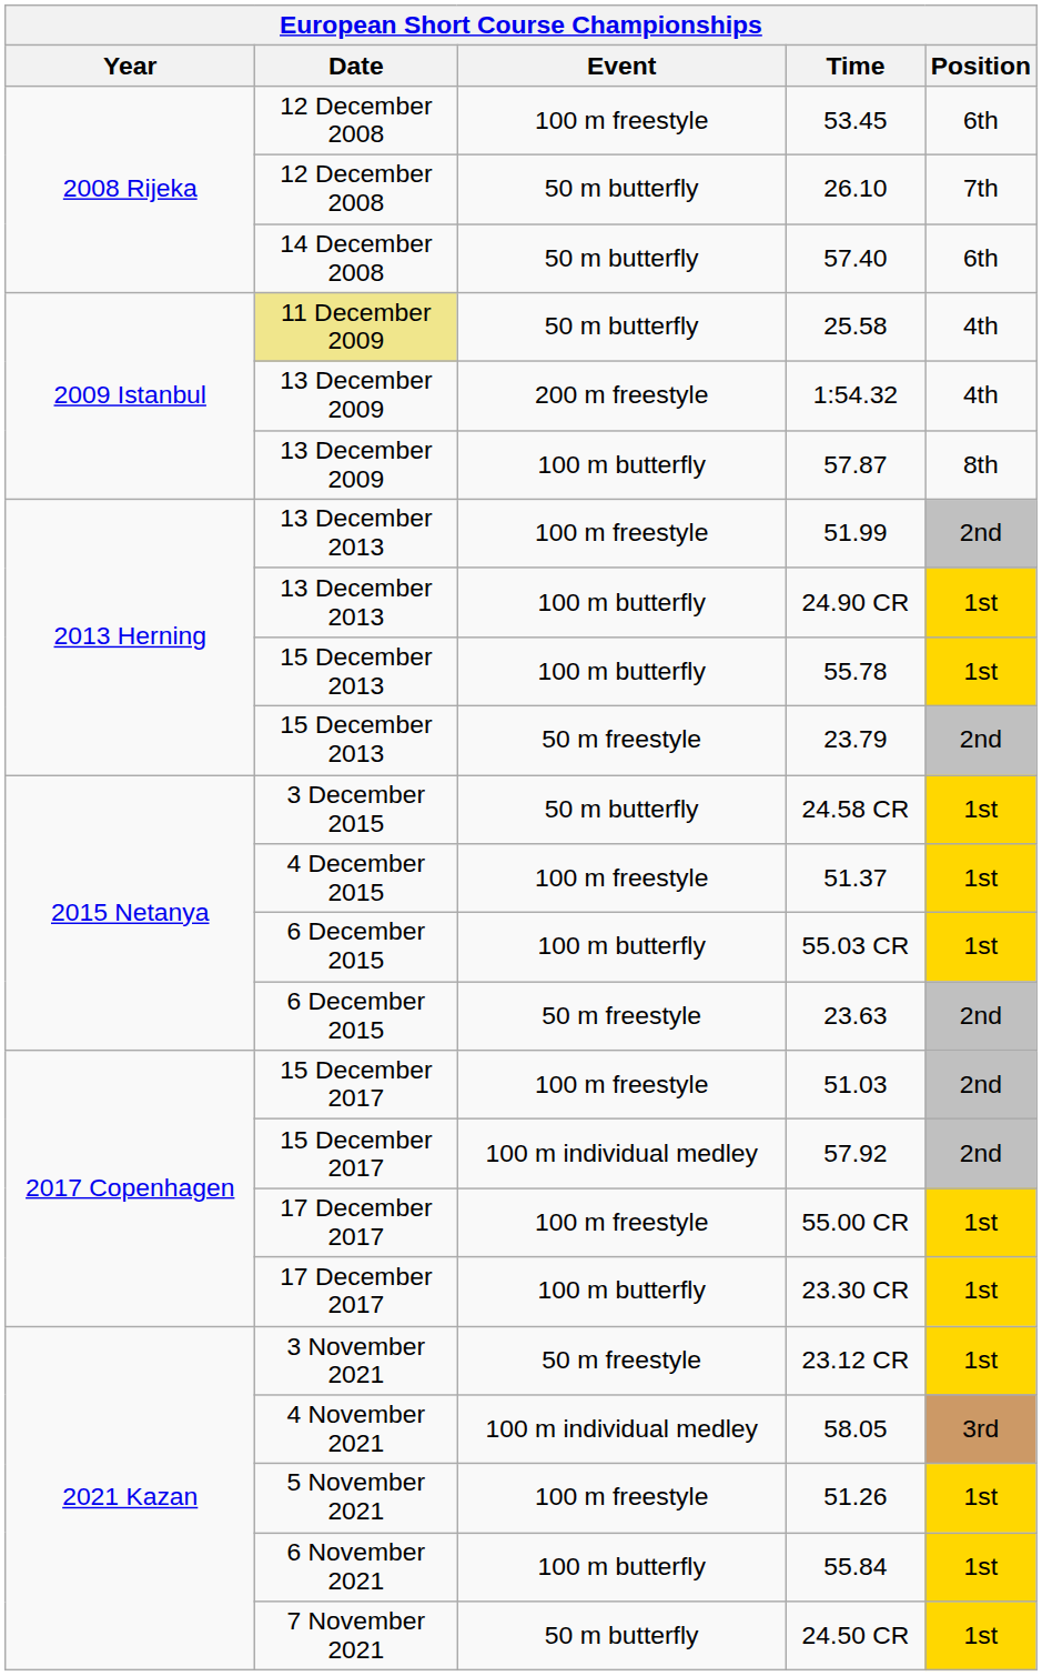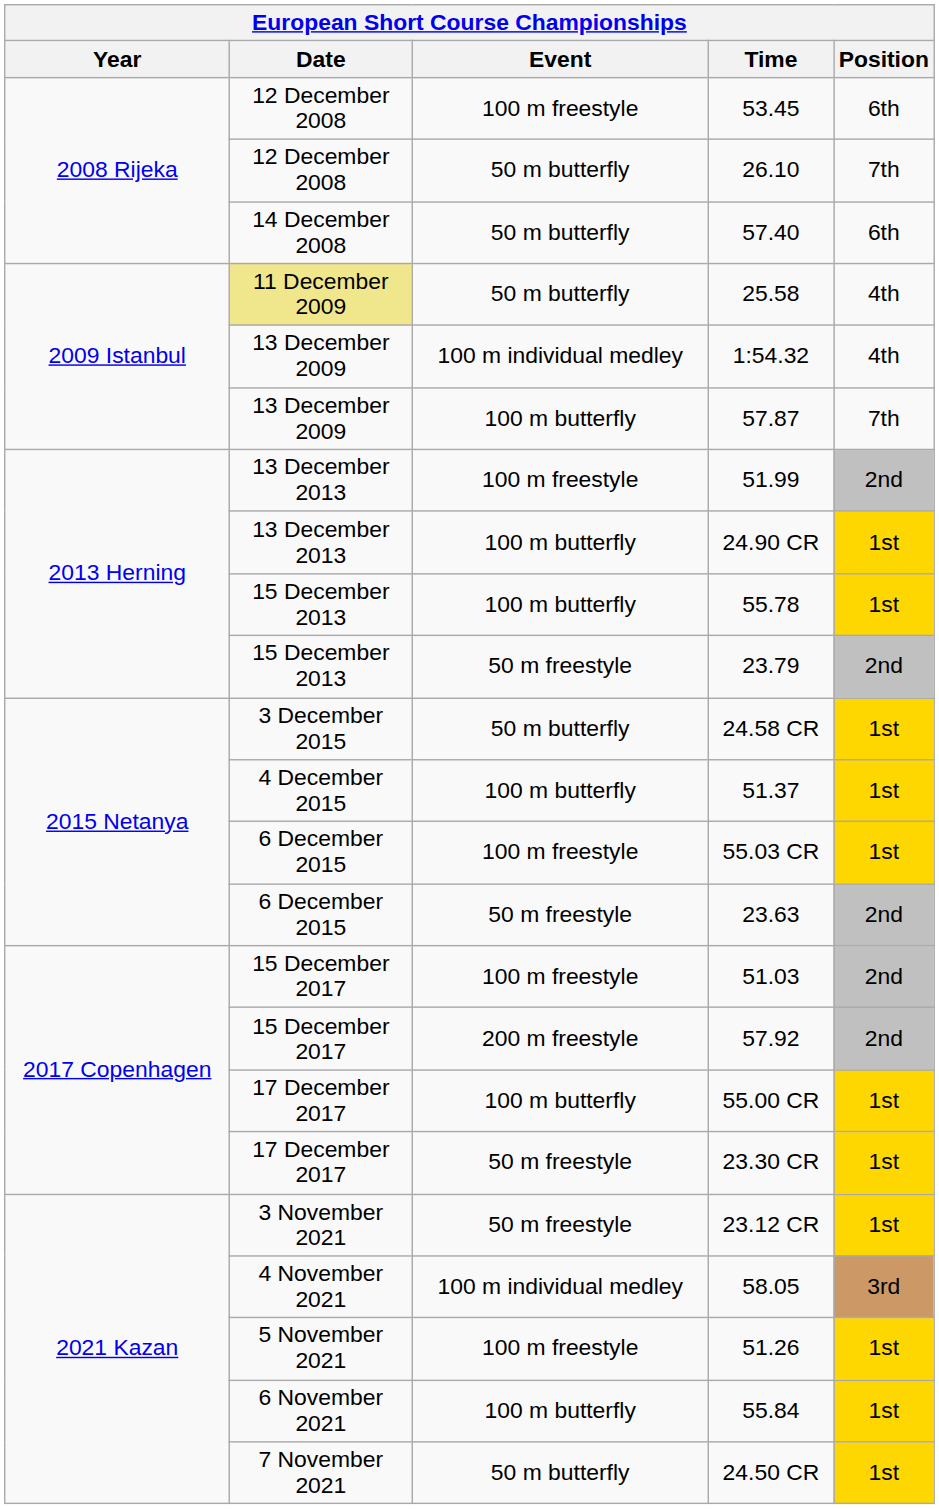1:54.32 | Event: 200 m freestyle -> 100 m individual medley
57.87 | Position: 8th -> 7th
51.37 | Event: 100 m freestyle -> 100 m butterfly
55.03 CR | Event: 100 m butterfly -> 100 m freestyle
57.92 | Event: 100 m individual medley -> 200 m freestyle
55.00 CR | Event: 100 m freestyle -> 100 m butterfly
23.30 CR | Event: 100 m butterfly -> 50 m freestyle
